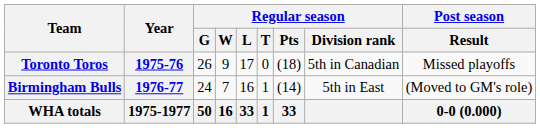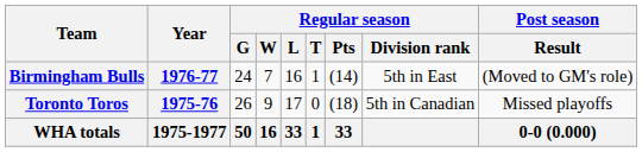rows swapped: Toronto Toros <-> Birmingham Bulls
